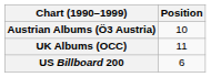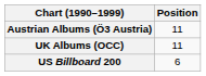Austrian Albums (Ö3 Austria) | Position: 10 -> 11
